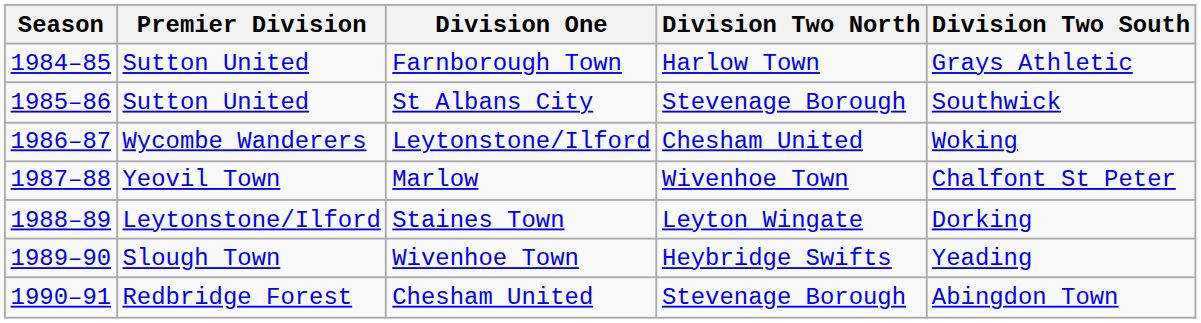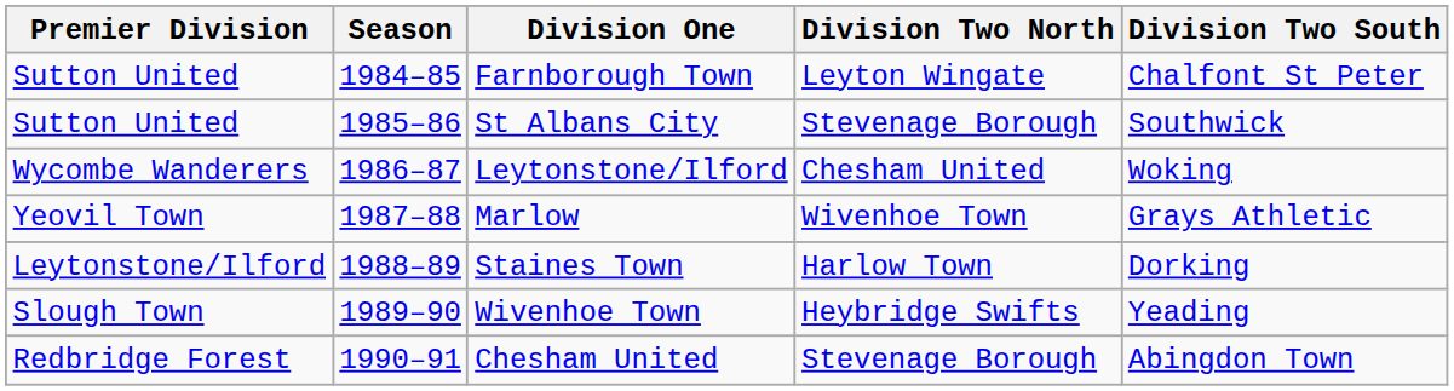columns swapped: Season <-> Premier Division
Farnborough Town | Division Two North: Harlow Town -> Leyton Wingate
Farnborough Town | Division Two South: Grays Athletic -> Chalfont St Peter
Marlow | Division Two South: Chalfont St Peter -> Grays Athletic
Staines Town | Division Two North: Leyton Wingate -> Harlow Town
